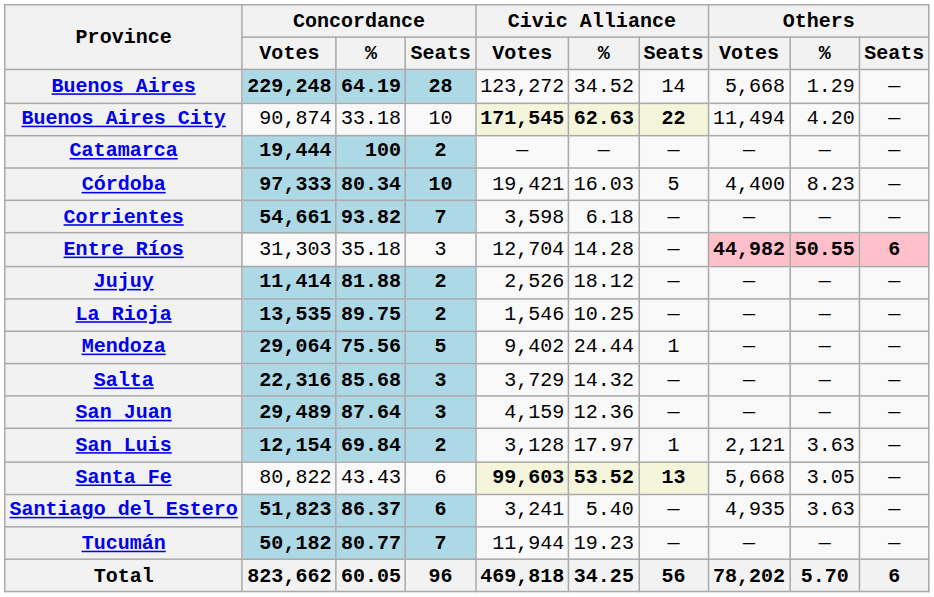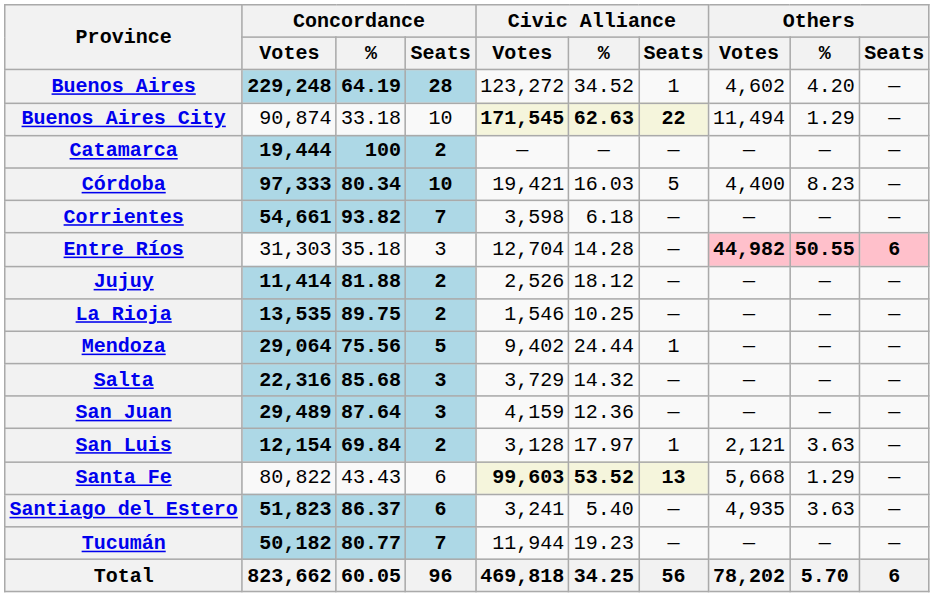Buenos Aires | Civic Alliance / Seats: 14 -> 1
Buenos Aires | Others / Votes: 5,668 -> 4,602
Buenos Aires | Others / %: 1.29 -> 4.20
Buenos Aires City | Others / %: 4.20 -> 1.29
Santa Fe | Others / %: 3.05 -> 1.29
